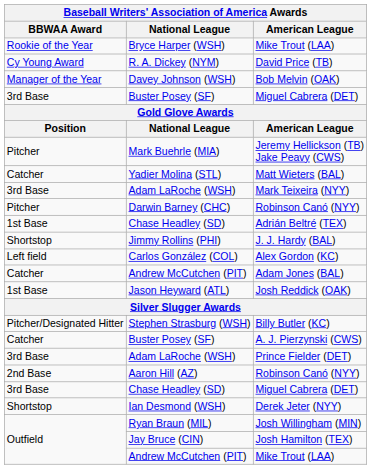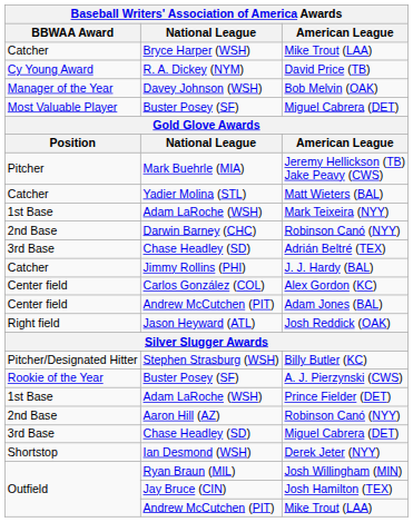Bryce Harper (WSH) / Mike Trout (LAA) | BBWAA Award: Rookie of the Year -> Catcher
Buster Posey (SF) / Miguel Cabrera (DET) | BBWAA Award: 3rd Base -> Most Valuable Player
Mark Teixeira (NYY) | BBWAA Award: 3rd Base -> 1st Base
Darwin Barney (CHC) / Robinson Canó (NYY) | BBWAA Award: Pitcher -> 2nd Base
Adrián Beltré (TEX) | BBWAA Award: 1st Base -> 3rd Base
J. J. Hardy (BAL) | BBWAA Award: Shortstop -> Catcher
Alex Gordon (KC) | BBWAA Award: Left field -> Center field
Adam Jones (BAL) | BBWAA Award: Catcher -> Center field
Josh Reddick (OAK) | BBWAA Award: 1st Base -> Right field
A. J. Pierzynski (CWS) | BBWAA Award: Catcher -> Rookie of the Year
Prince Fielder (DET) | BBWAA Award: 3rd Base -> 1st Base
